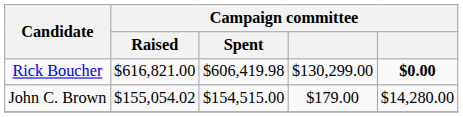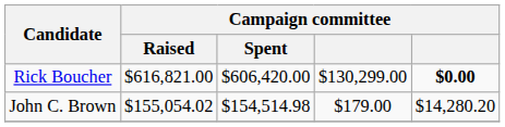Rick Boucher | Campaign committee / Spent: $606,419.98 -> $606,420.00
John C. Brown | Campaign committee / Spent: $154,515.00 -> $154,514.98
John C. Brown | column 5: $14,280.00 -> $14,280.20
